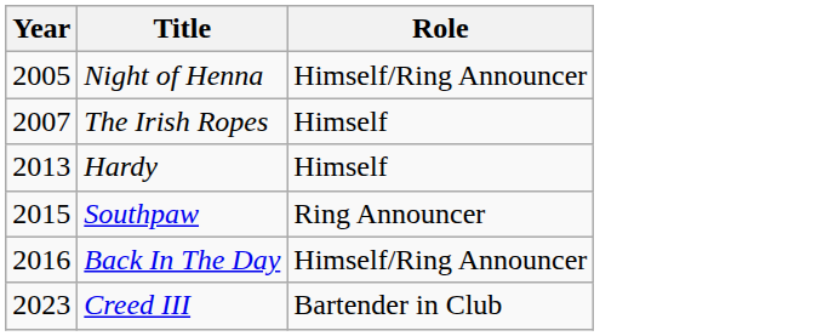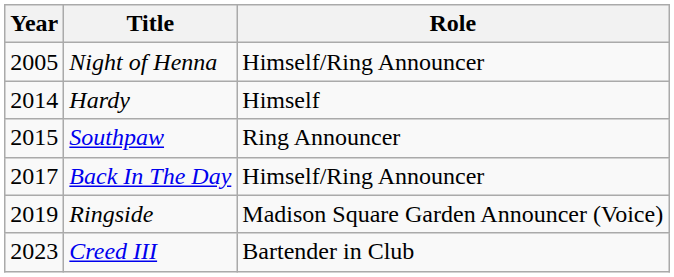- row: 2007 | The Irish Ropes | Himself
Hardy | Year: 2013 -> 2014
Back In The Day | Year: 2016 -> 2017
+ row: 2019 | Ringside | Madison Square Garden Announcer (Voice)
